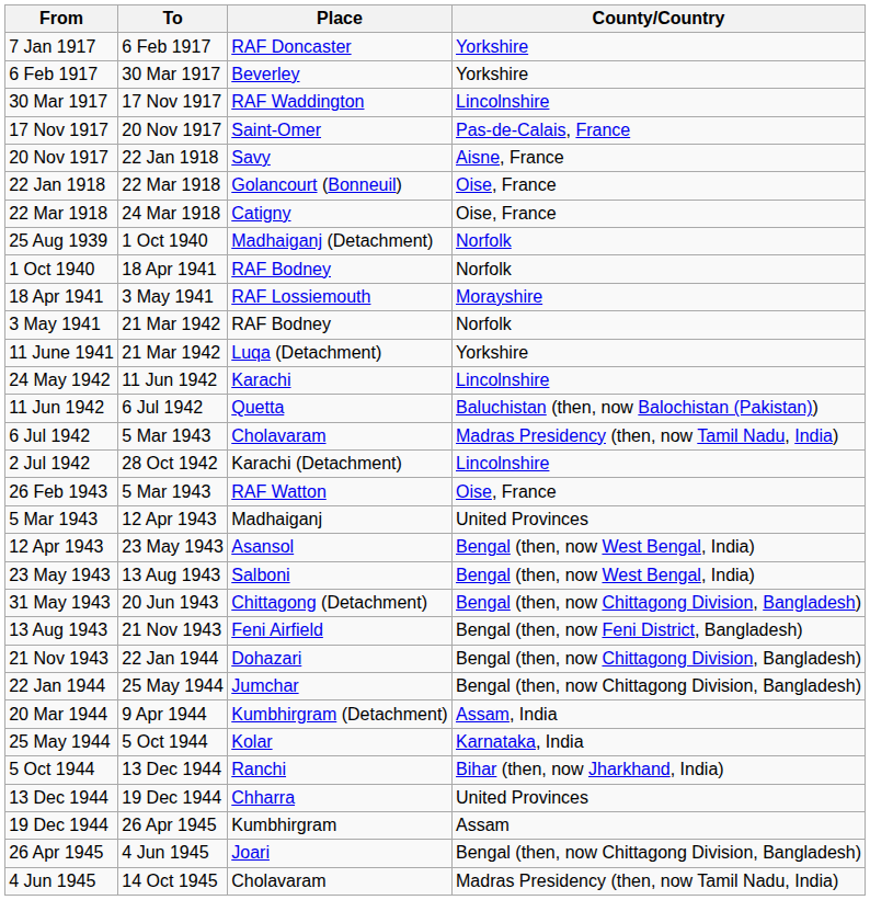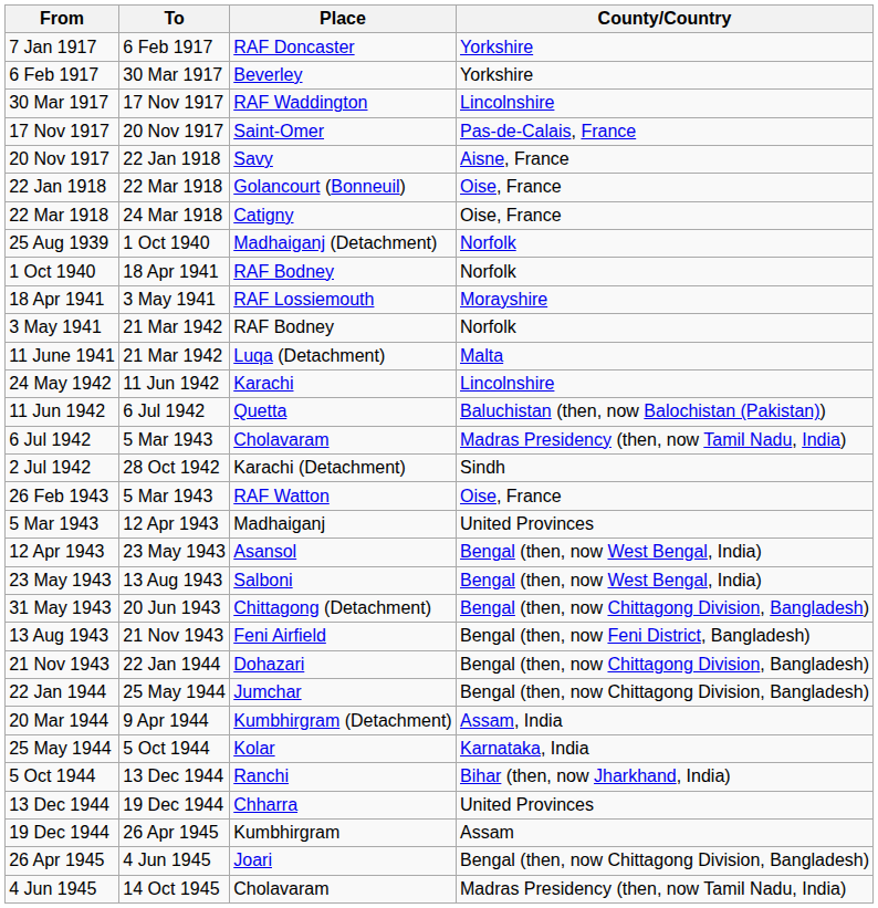11 June 1941 | County/Country: Yorkshire -> Malta
2 Jul 1942 | County/Country: Lincolnshire -> Sindh
